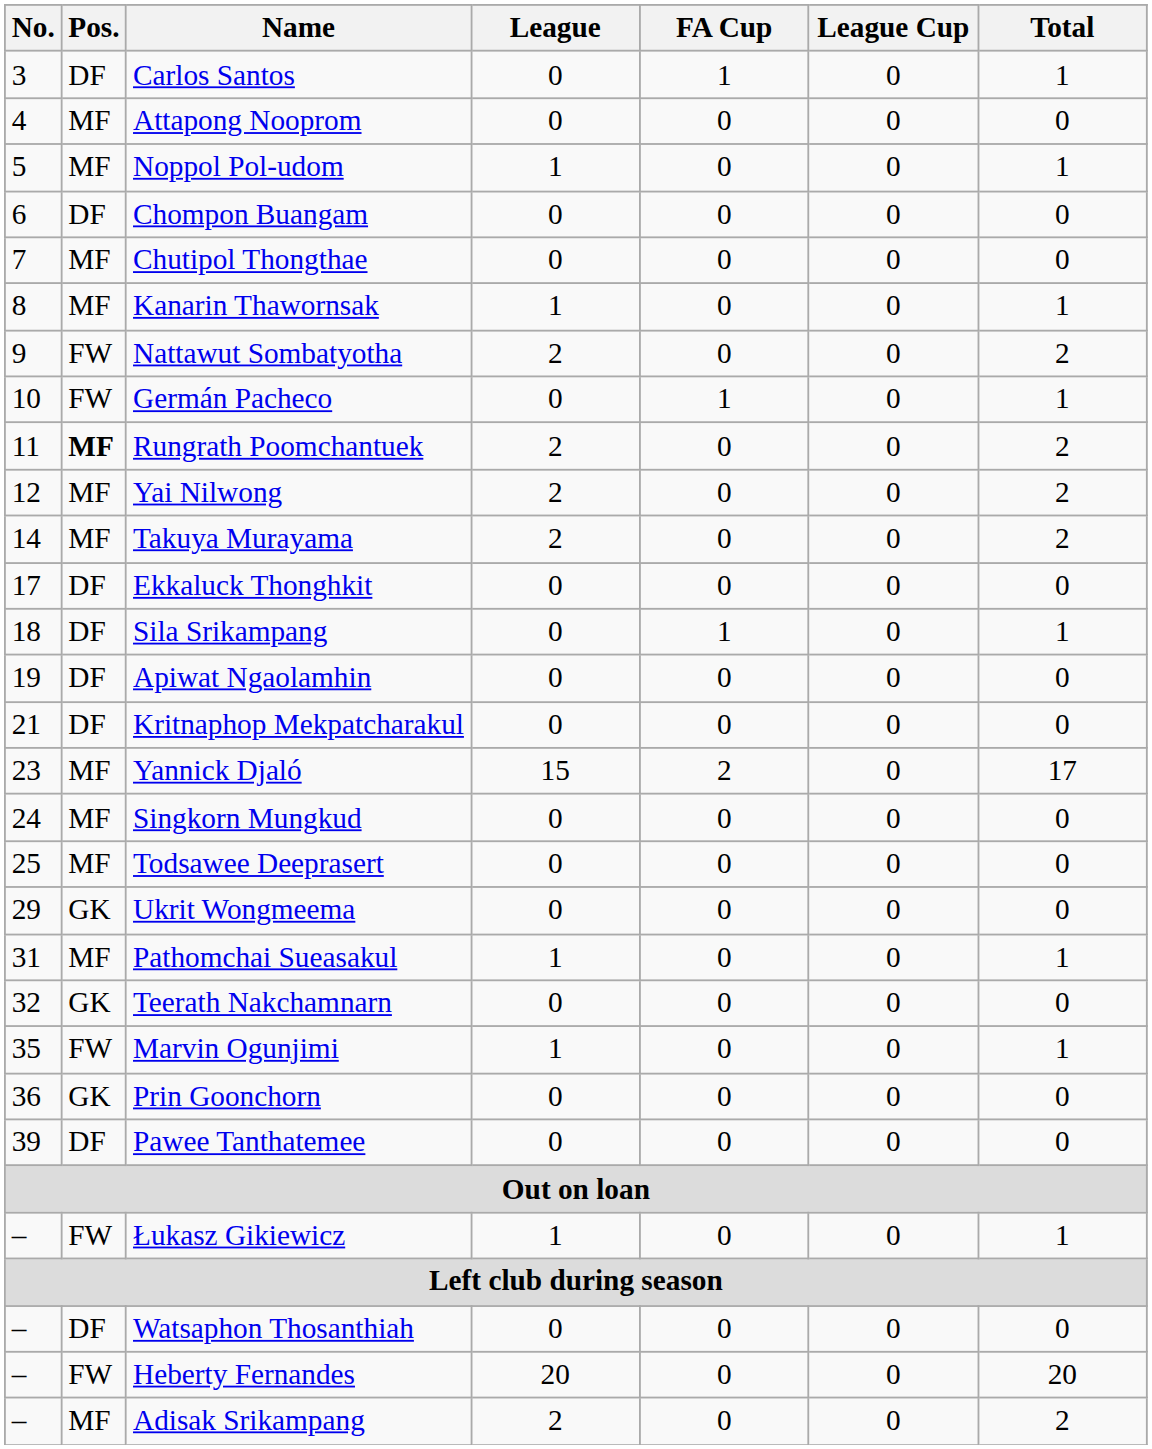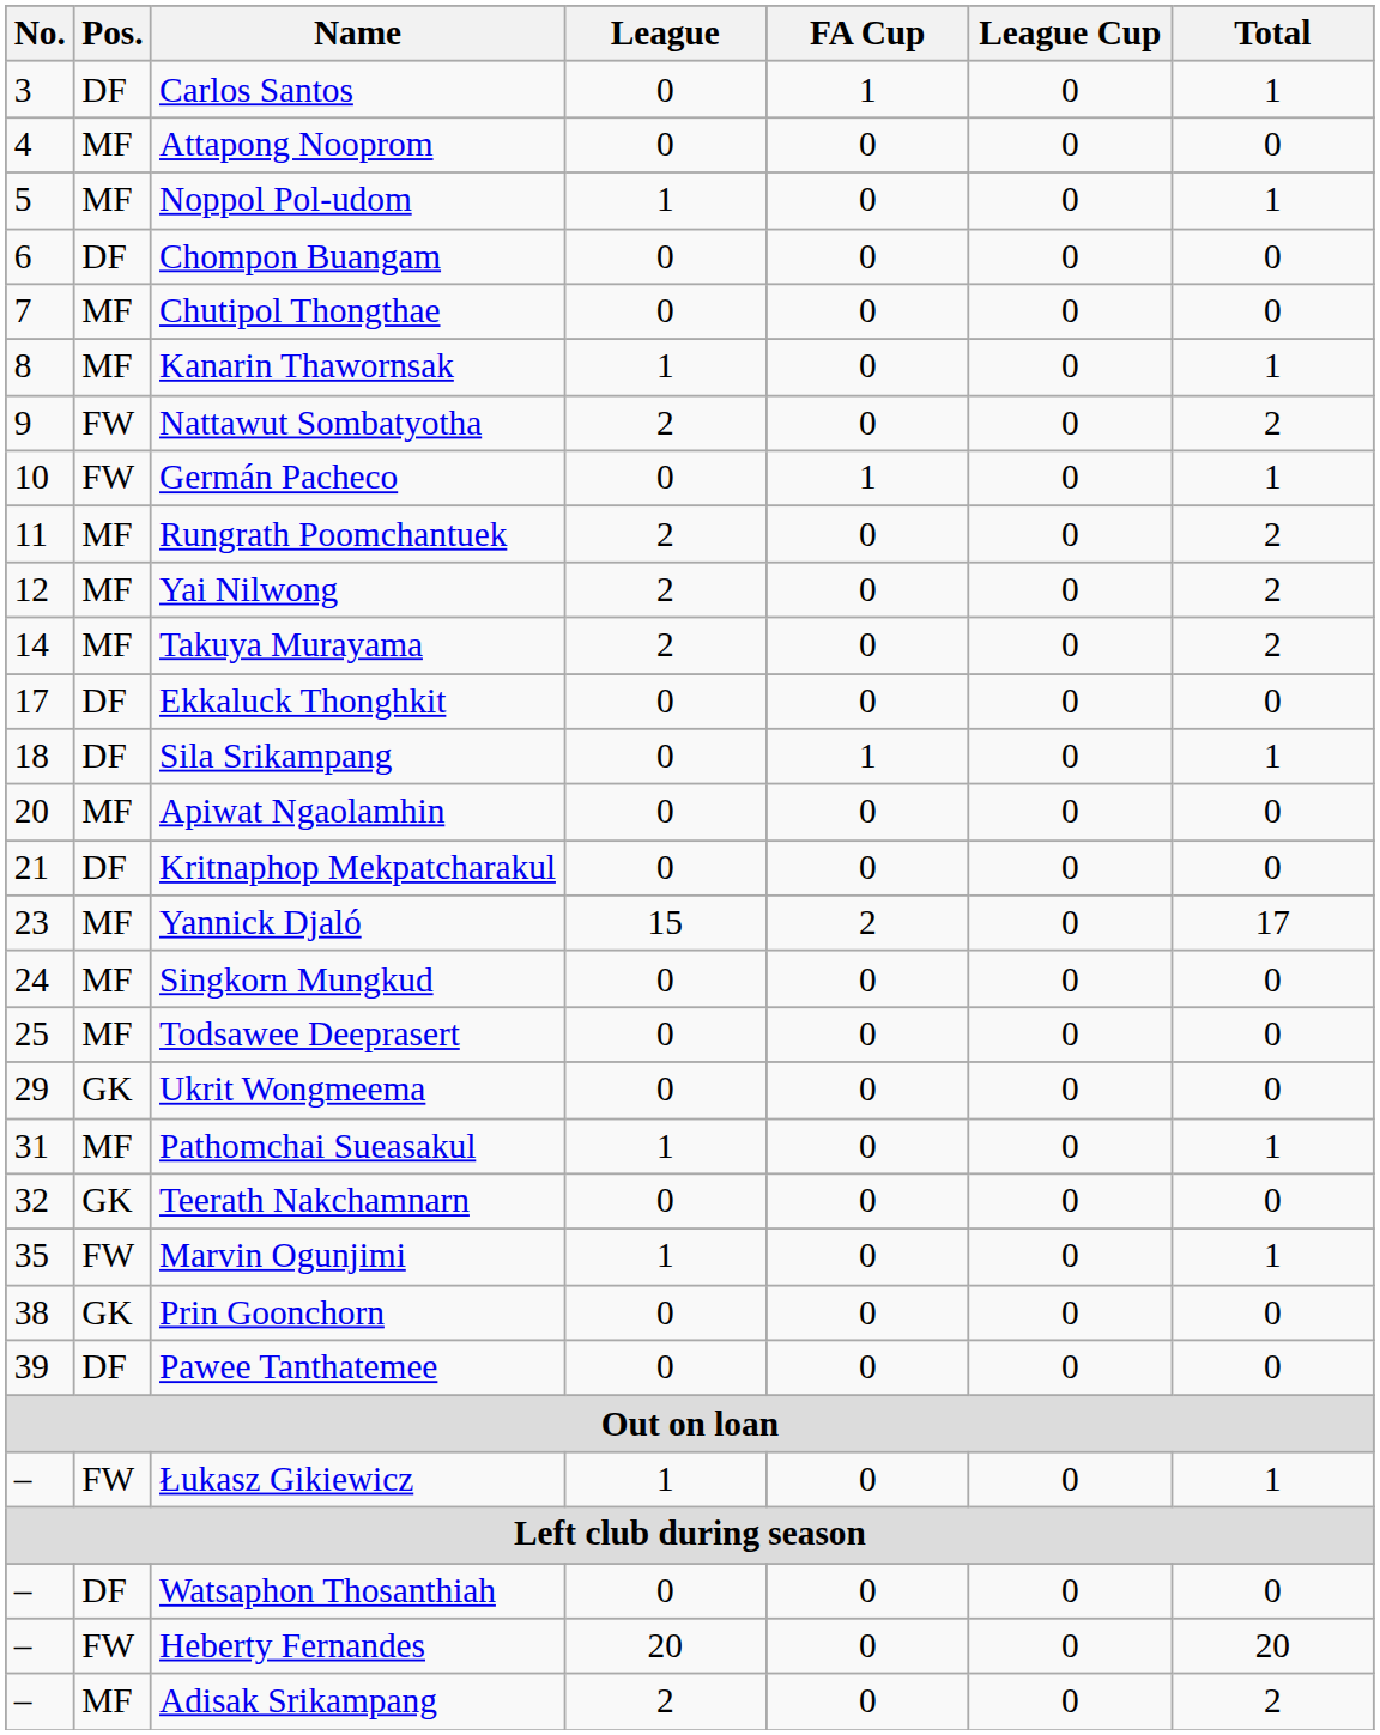Rungrath Poomchantuek | Pos.: bold -> normal
Apiwat Ngaolamhin | No.: 19 -> 20
Apiwat Ngaolamhin | Pos.: DF -> MF
Prin Goonchorn | No.: 36 -> 38
